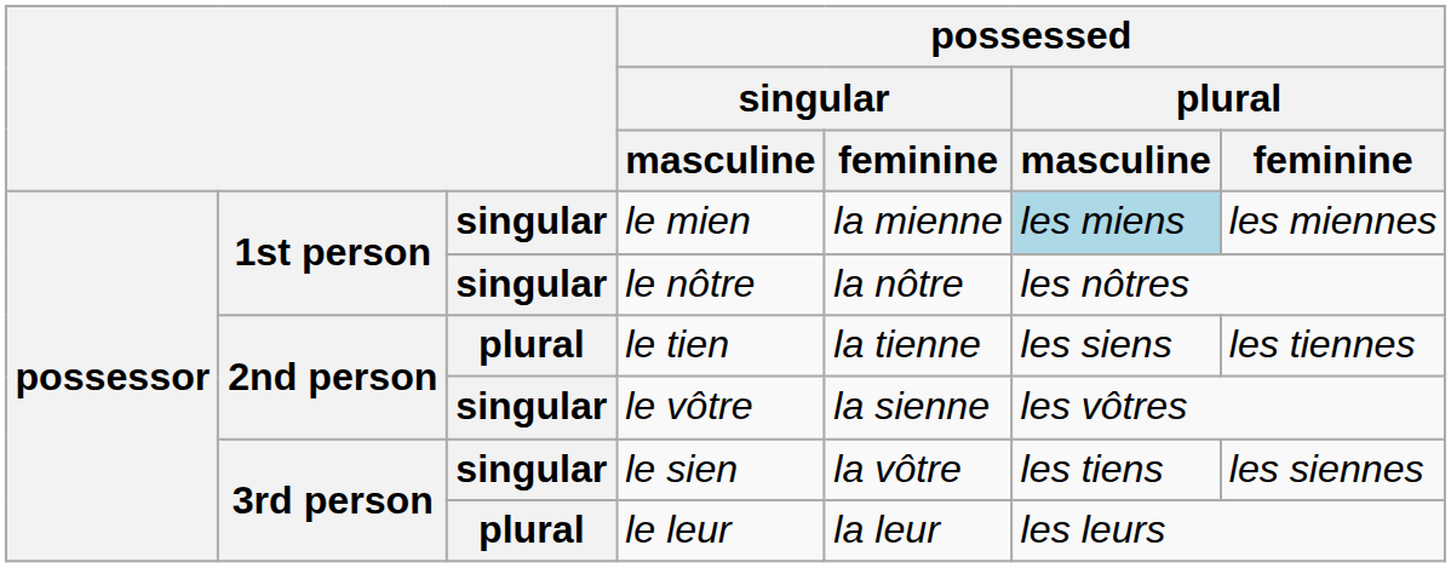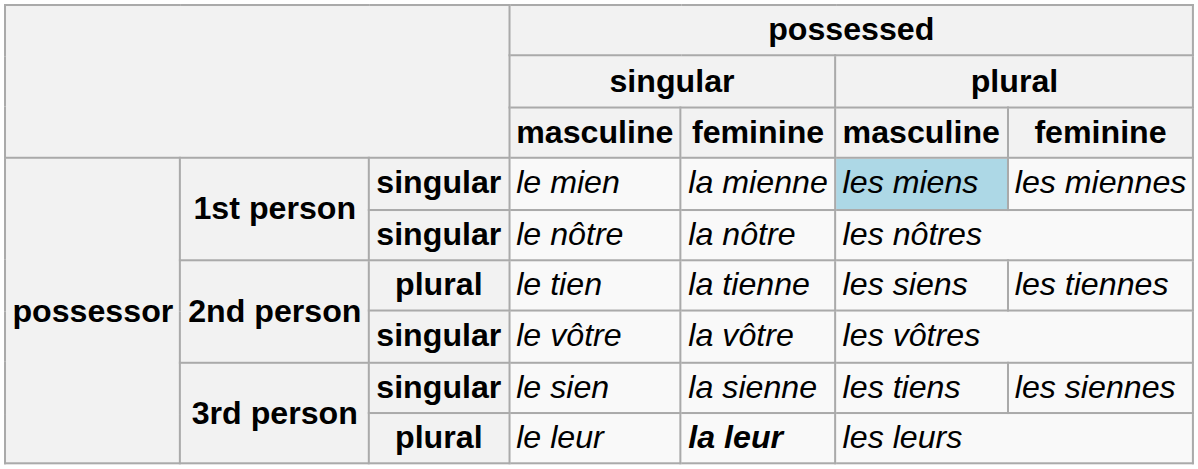le vôtre | possessed / singular / feminine: la sienne -> la vôtre
le sien | possessed / singular / feminine: la vôtre -> la sienne
le leur | possessed / singular / feminine: normal -> bold
